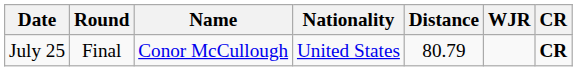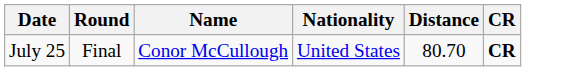- column: WJR
July 25 | Distance: 80.79 -> 80.70
